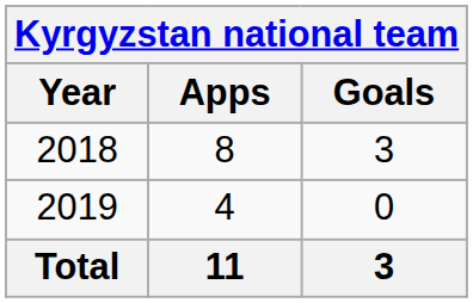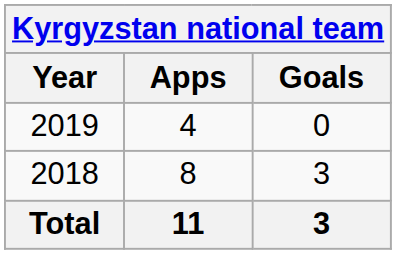rows swapped: 2018 <-> 2019
